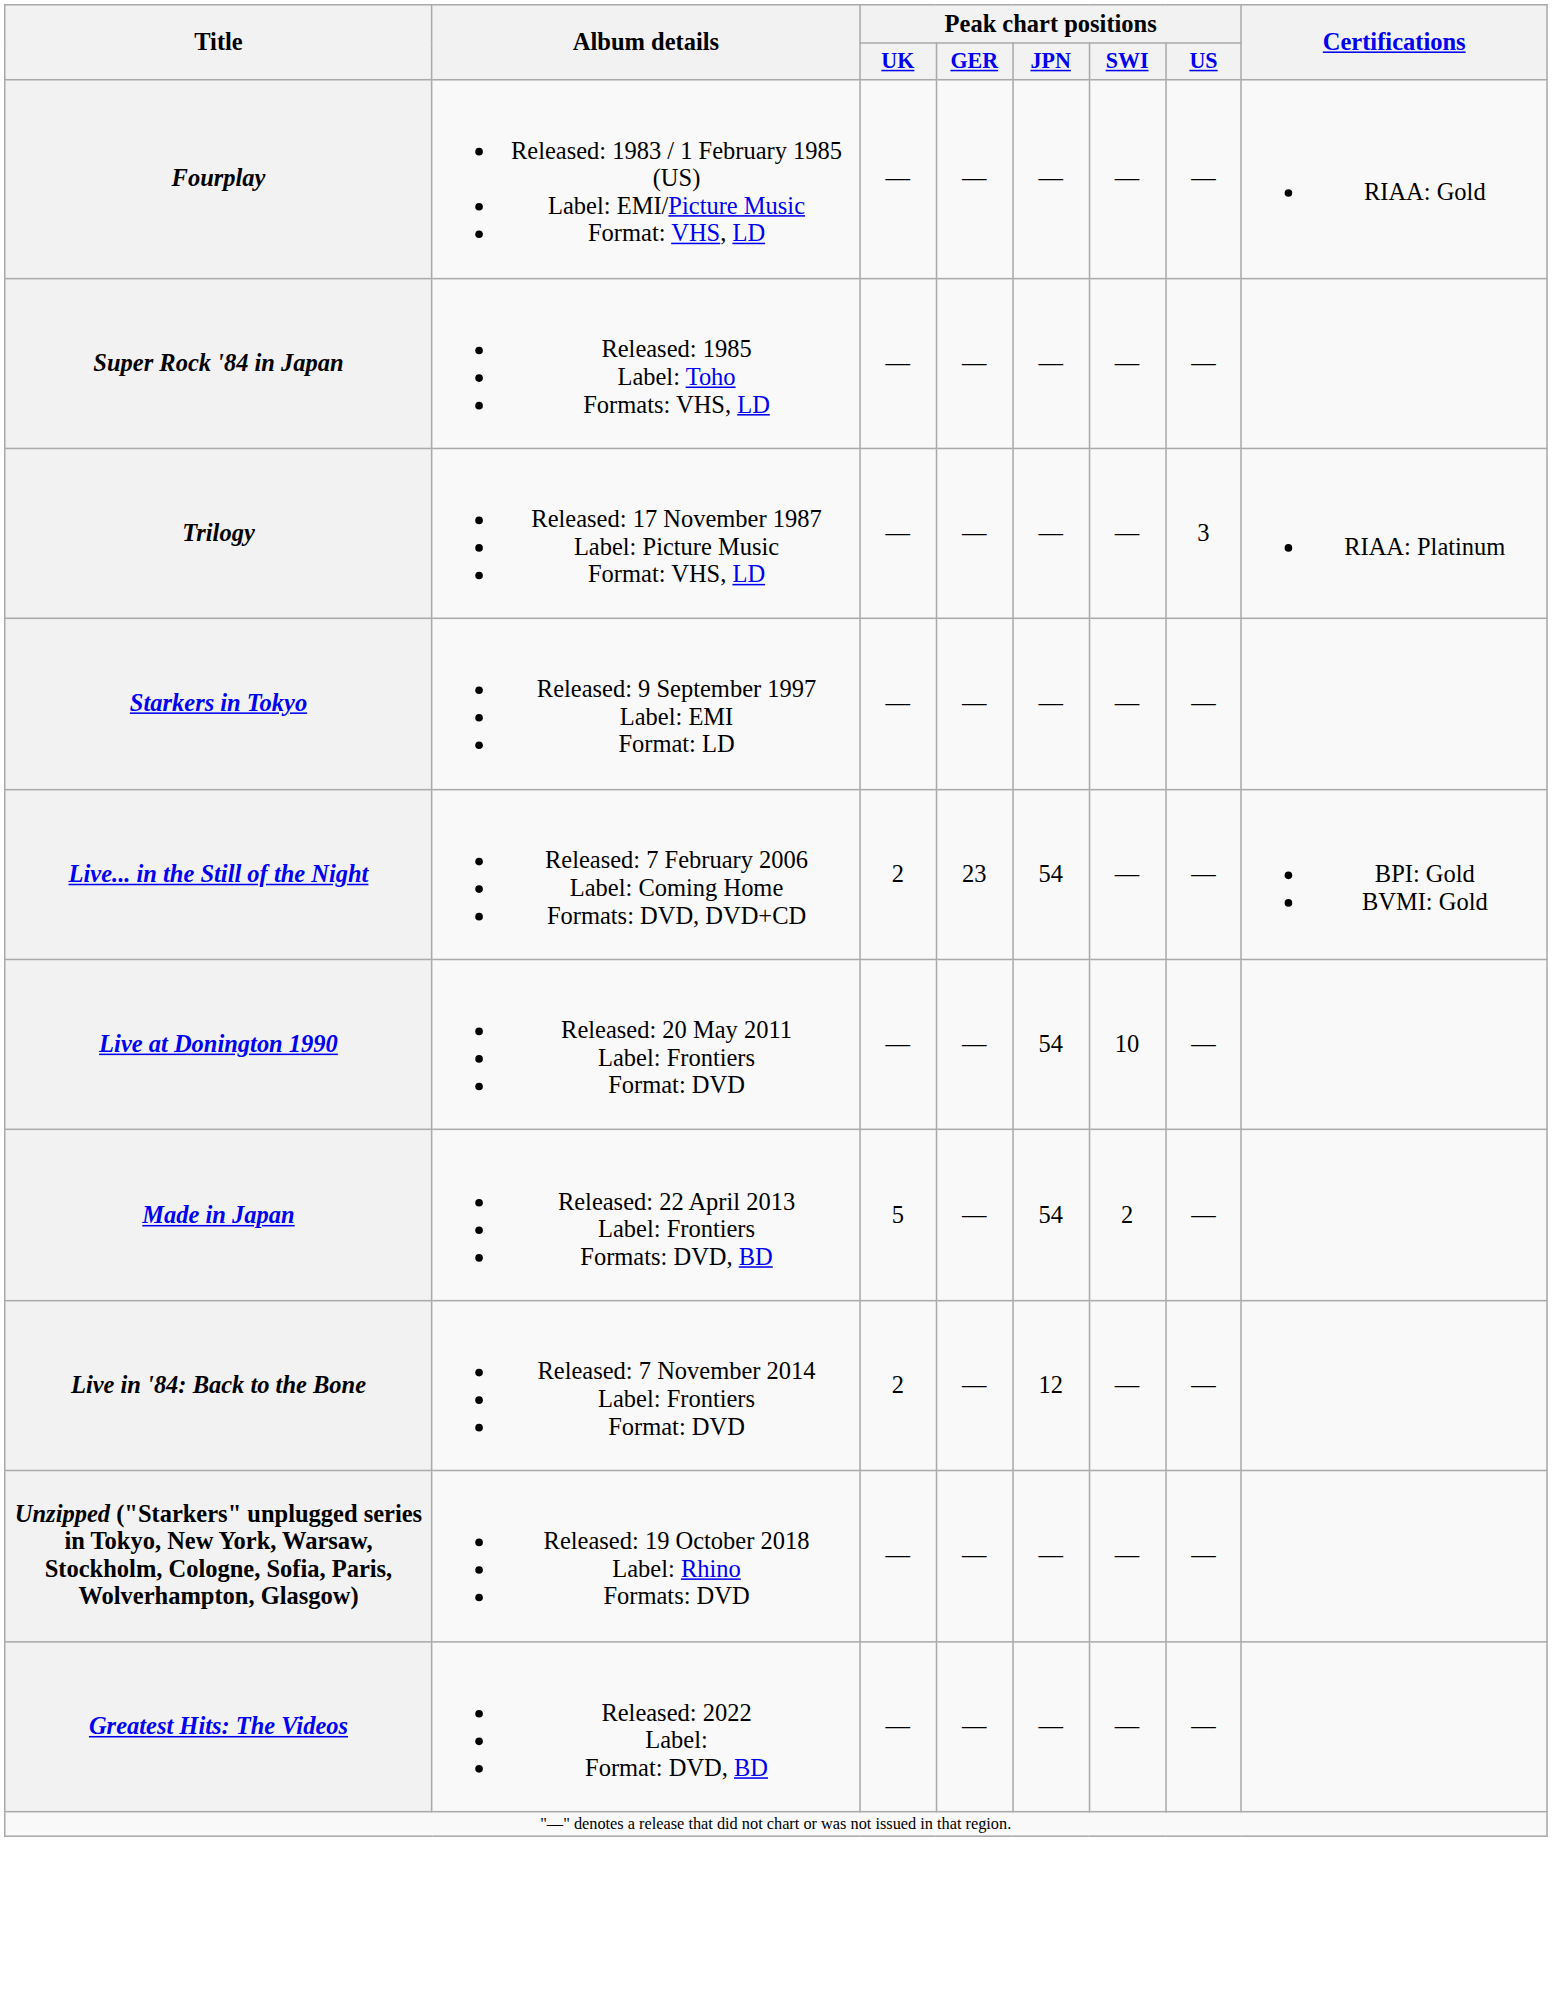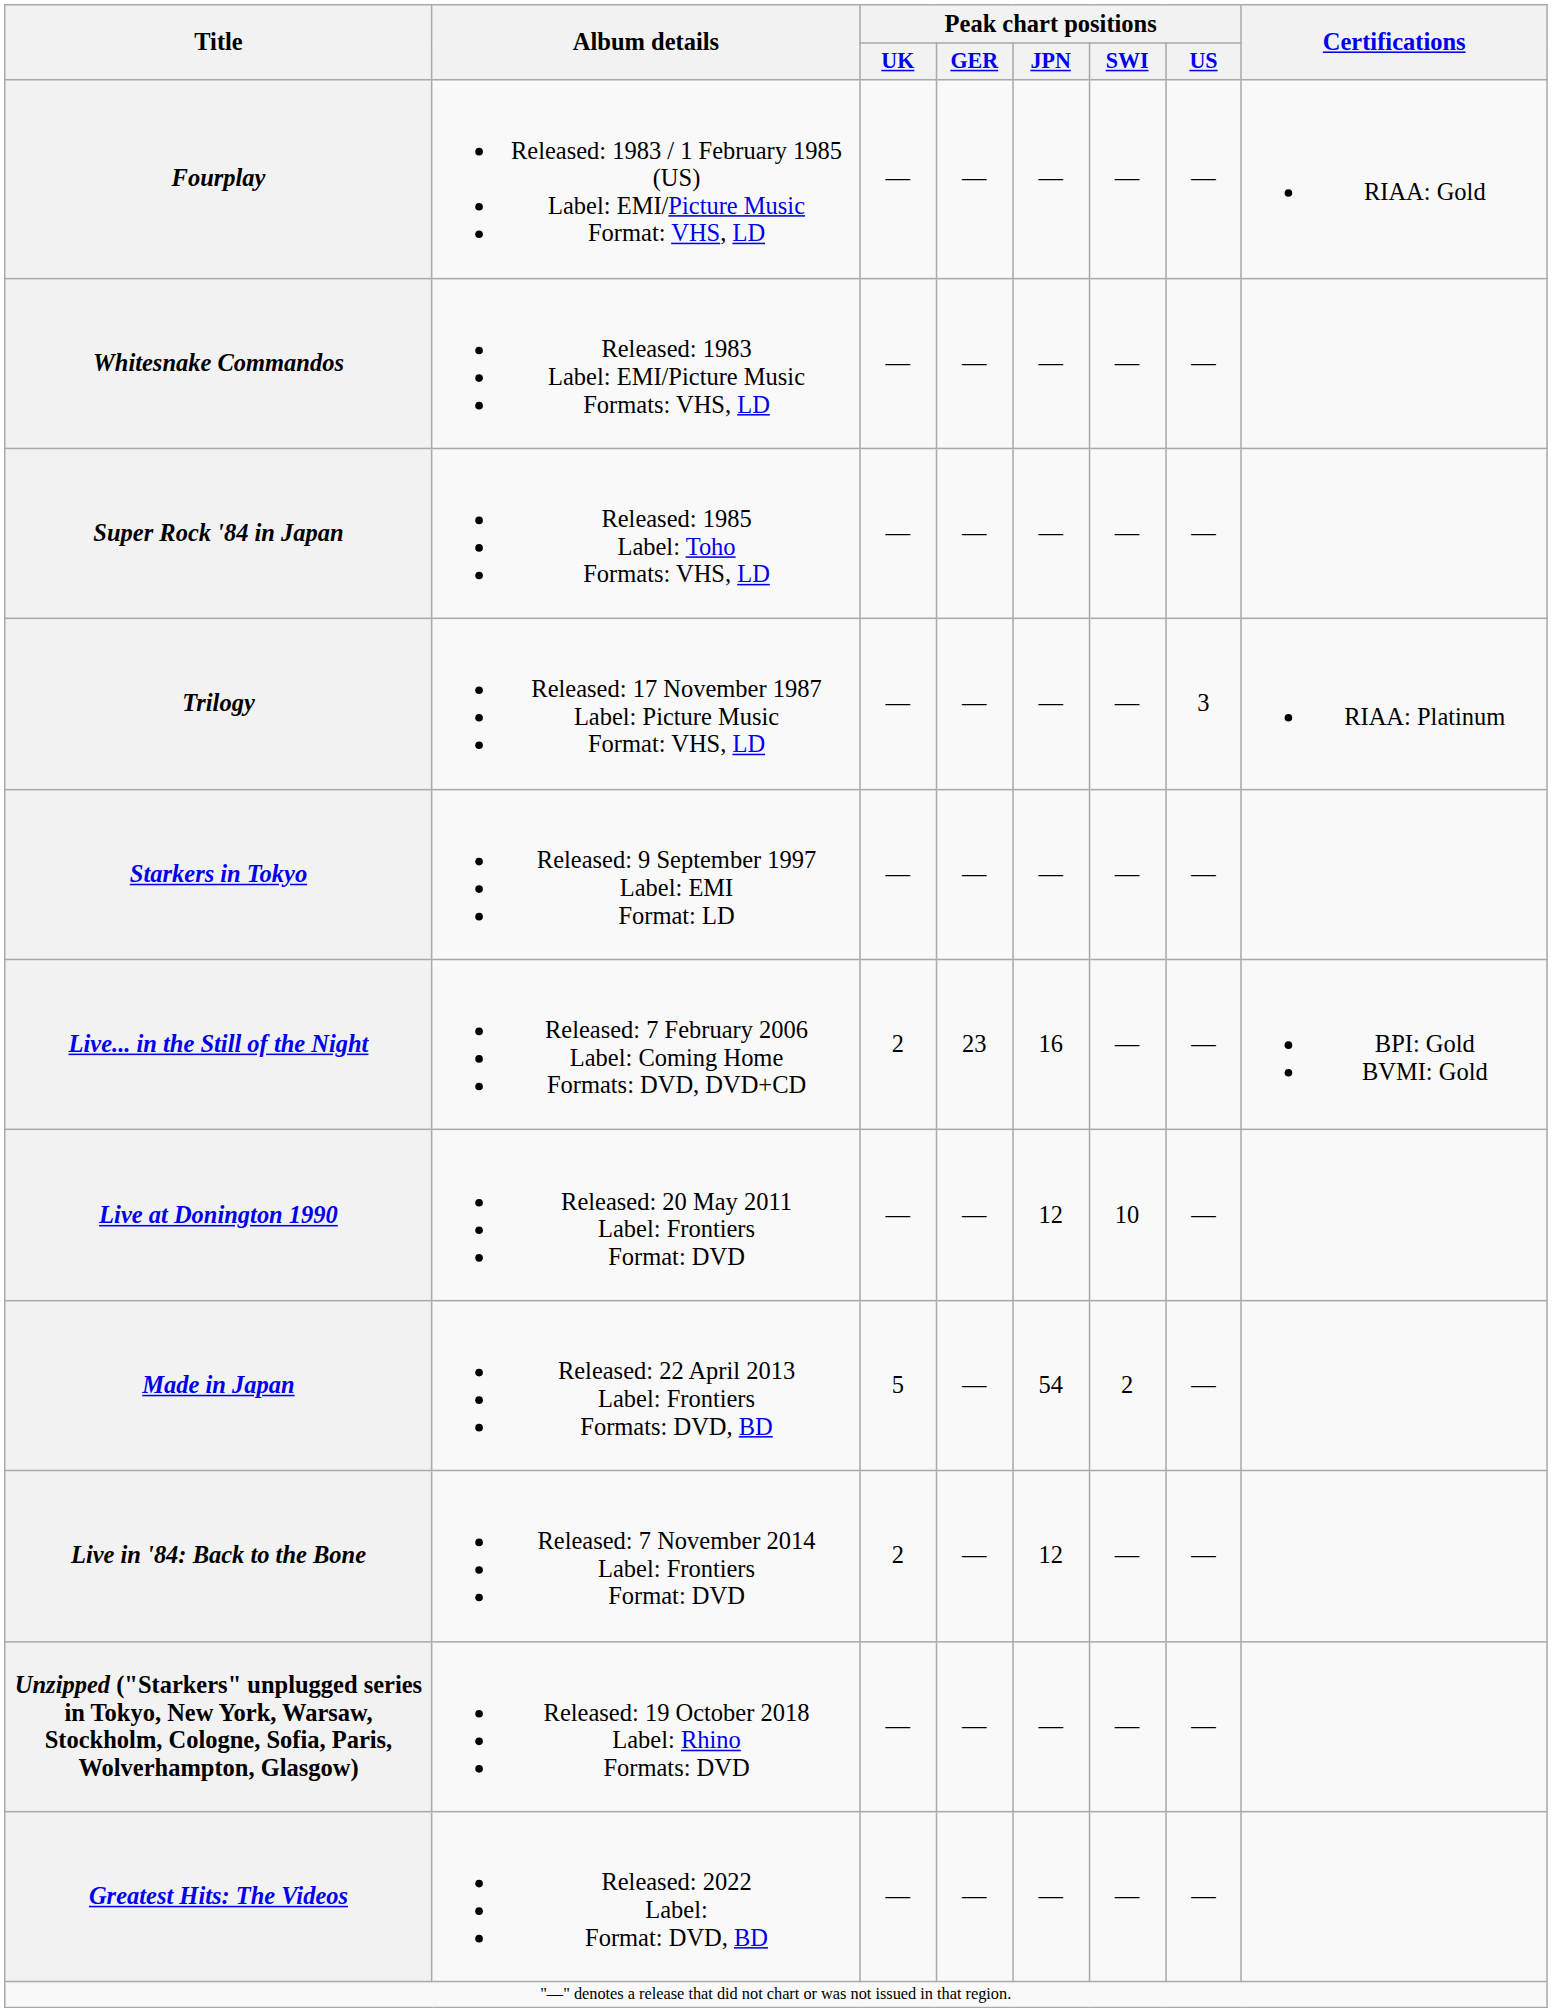+ row: Whitesnake Commandos | Released: 1983 Label: EMI/Picture Music Formats: VHS, LD | — | — | — | — | —
Live... in the Still of the Night | Peak chart positions / JPN: 54 -> 16
Live at Donington 1990 | Peak chart positions / JPN: 54 -> 12
